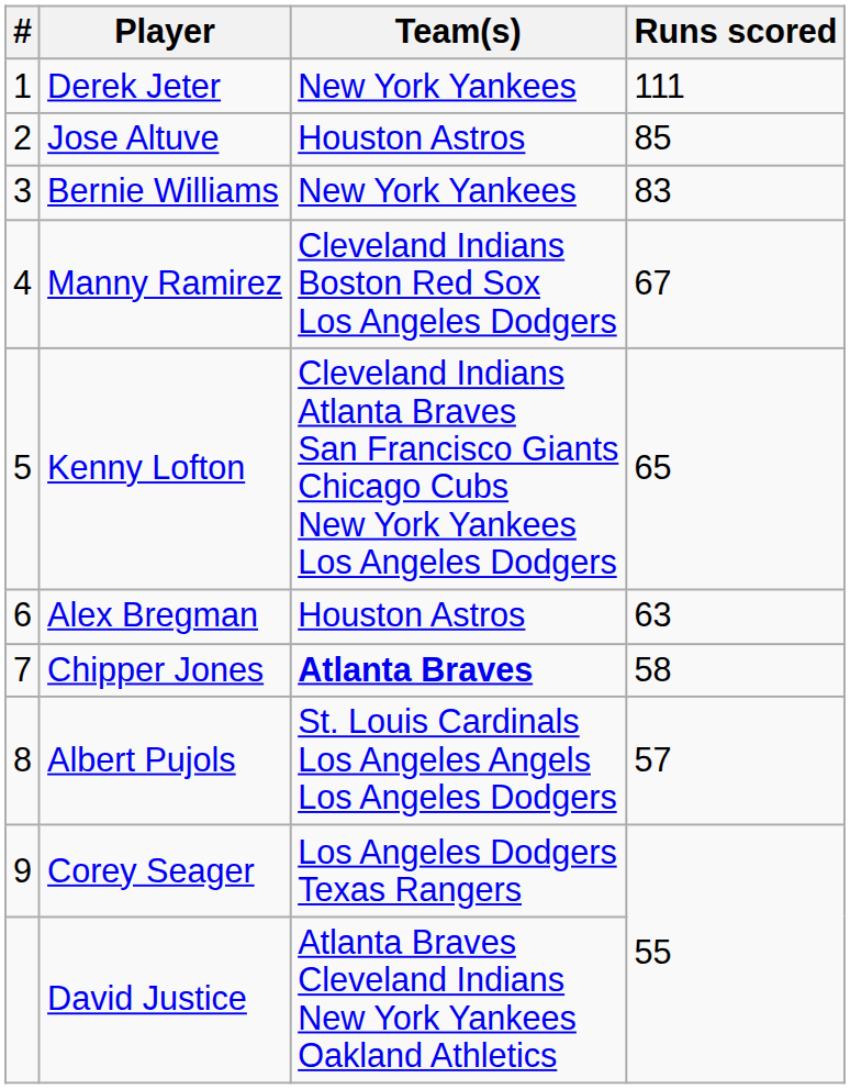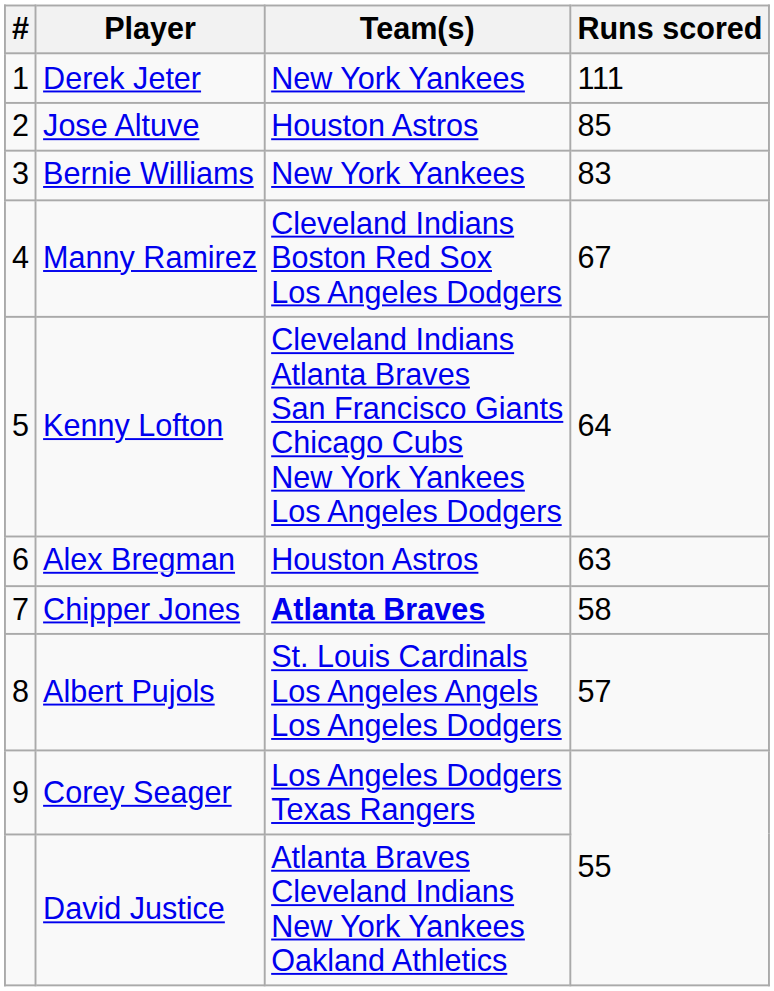Kenny Lofton | Runs scored: 65 -> 64
